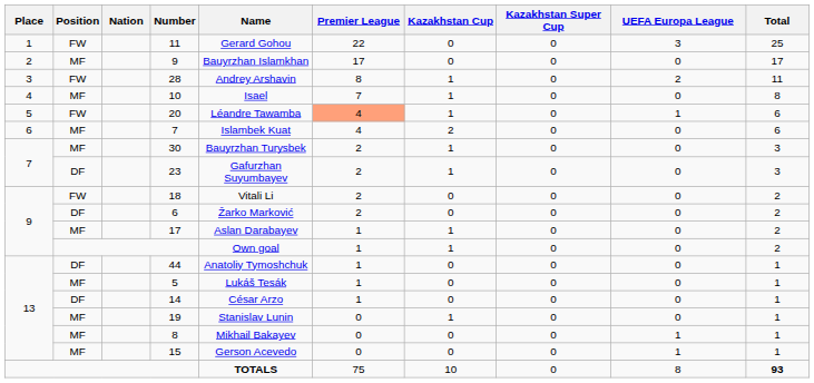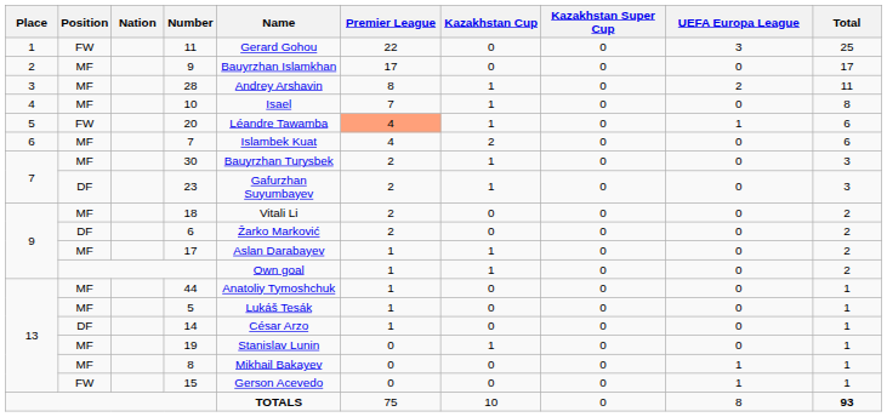28 | Position: FW -> MF
18 | Position: FW -> MF
44 | Position: DF -> MF
15 | Position: MF -> FW
